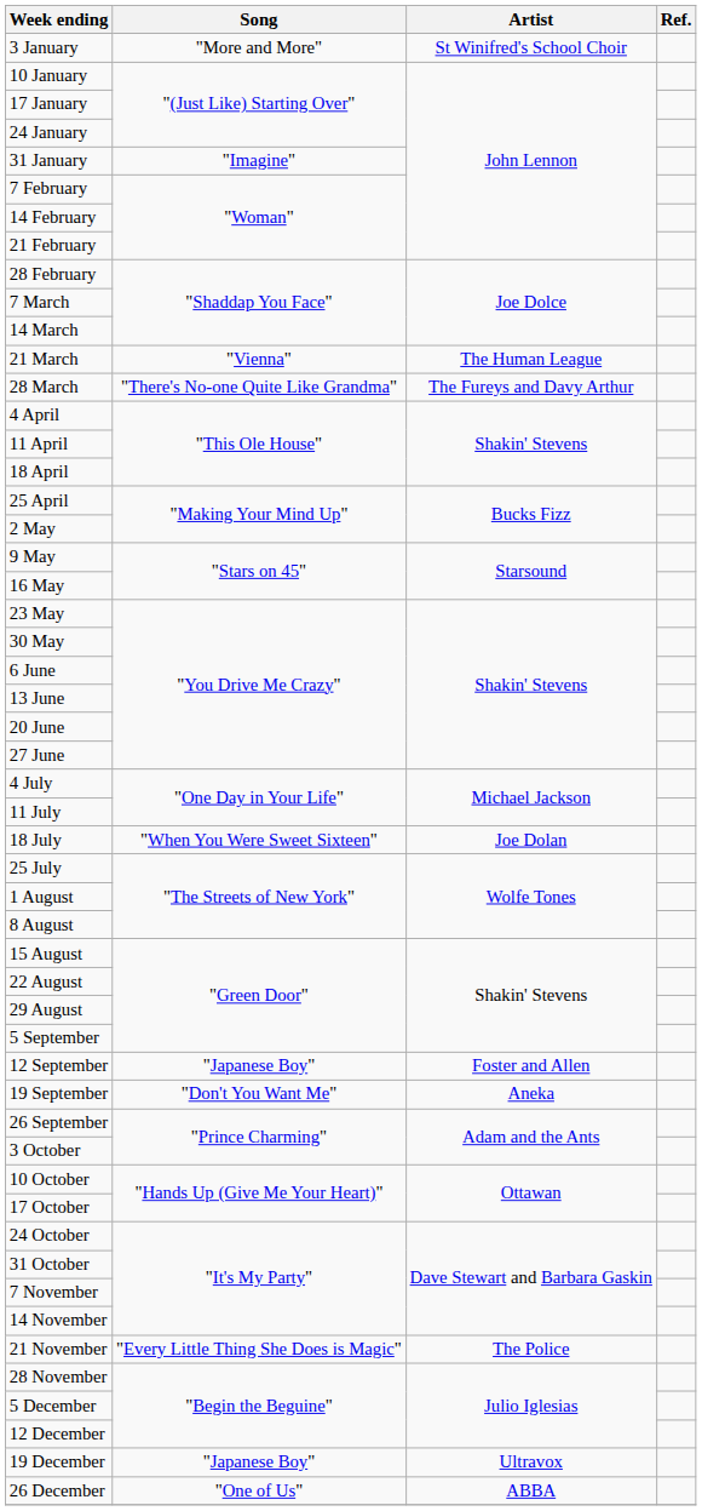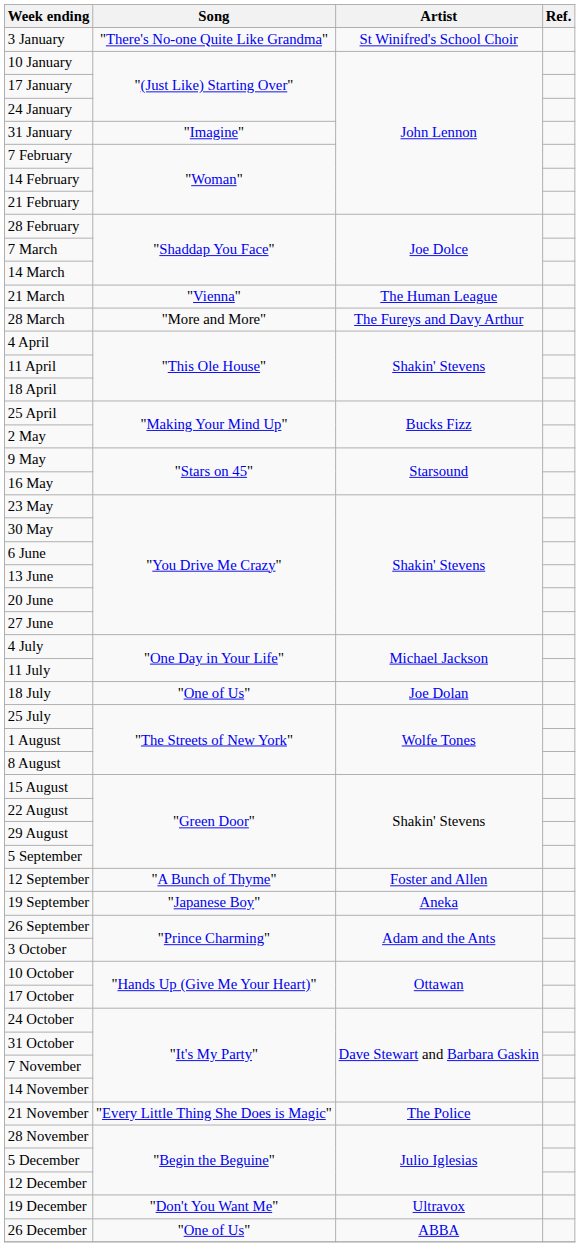3 January | Song: "More and More" -> "There's No-one Quite Like Grandma"
28 March | Song: "There's No-one Quite Like Grandma" -> "More and More"
18 July | Song: "When You Were Sweet Sixteen" -> "One of Us"
12 September | Song: "Japanese Boy" -> "A Bunch of Thyme"
19 September | Song: "Don't You Want Me" -> "Japanese Boy"
19 December | Song: "Japanese Boy" -> "Don't You Want Me"
